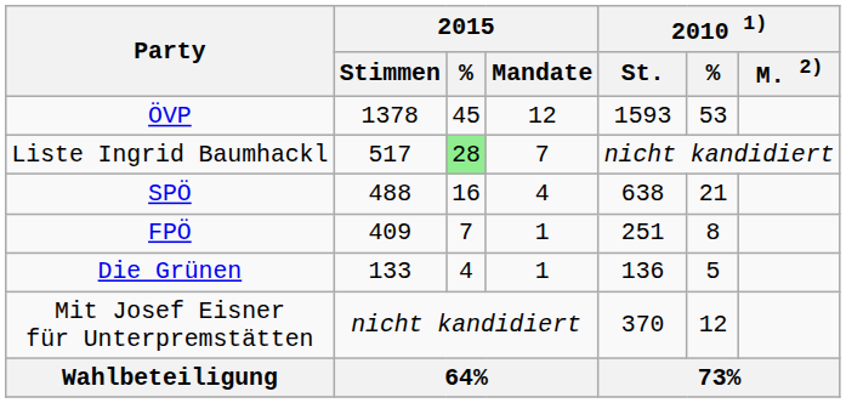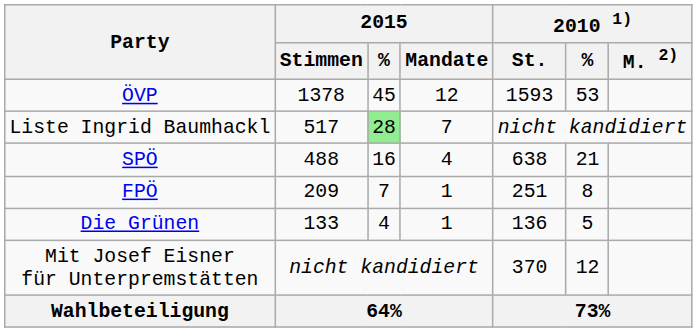FPÖ | 2015 / Stimmen: 409 -> 209
